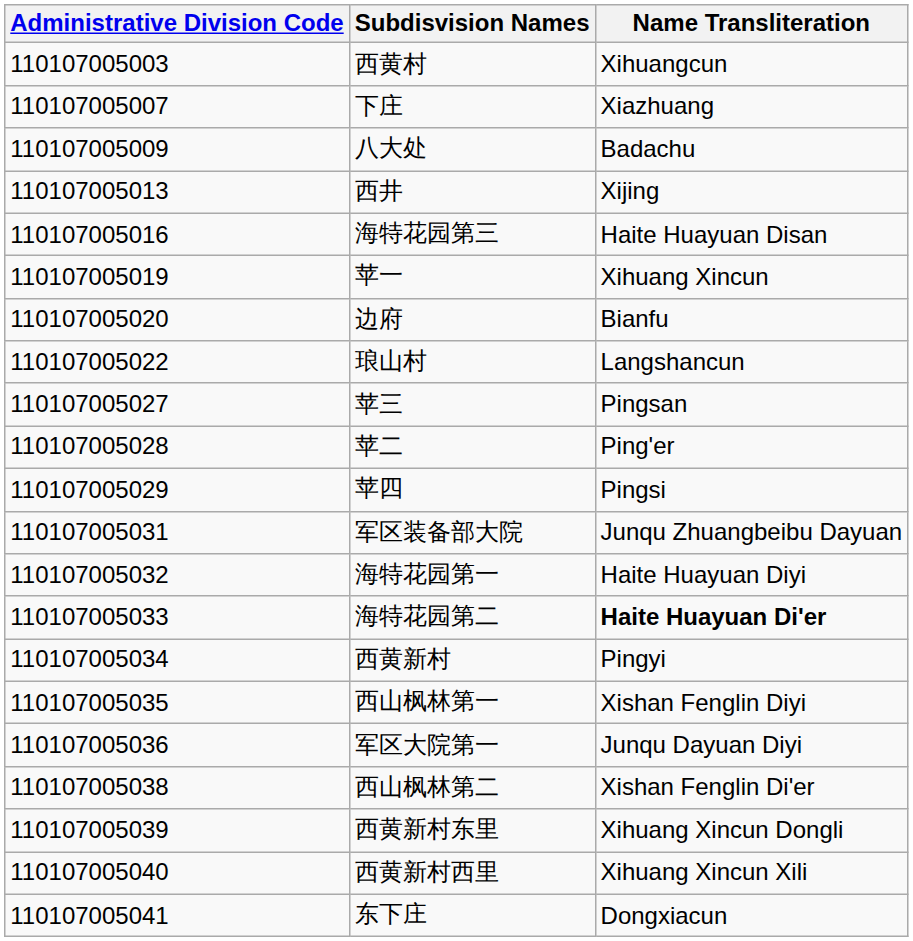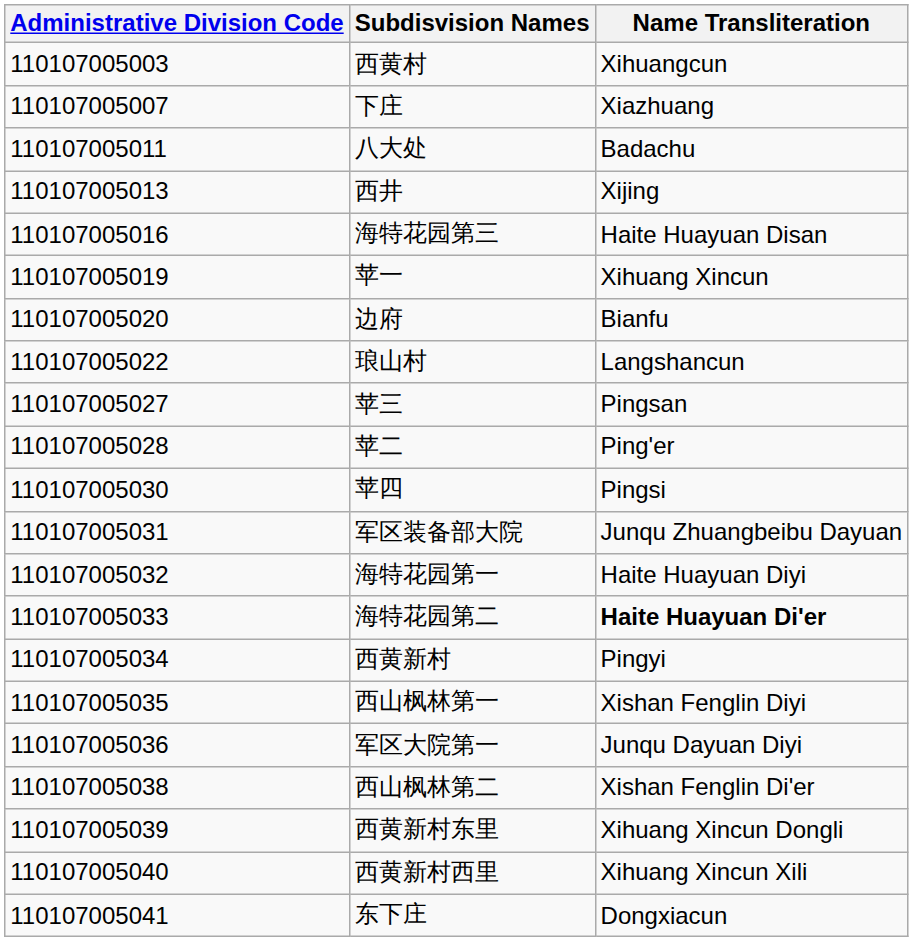八大处 | Administrative Division Code: 110107005009 -> 110107005011
苹四 | Administrative Division Code: 110107005029 -> 110107005030
